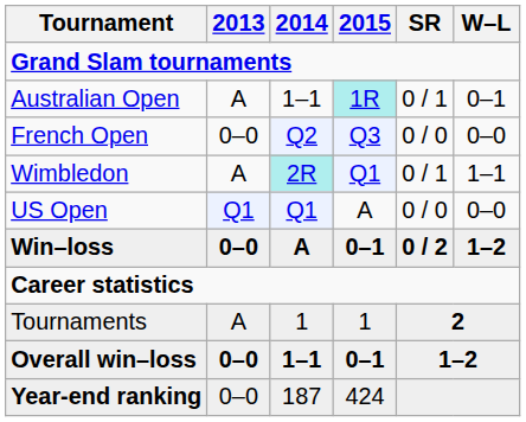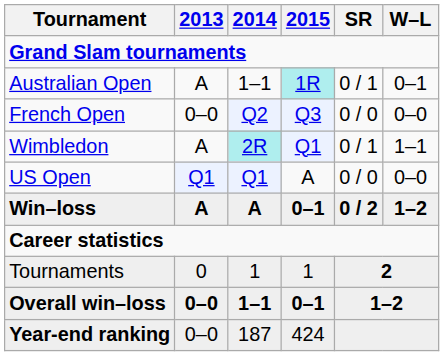Win–loss | 2013: 0–0 -> A
Tournaments | 2013: A -> 0
